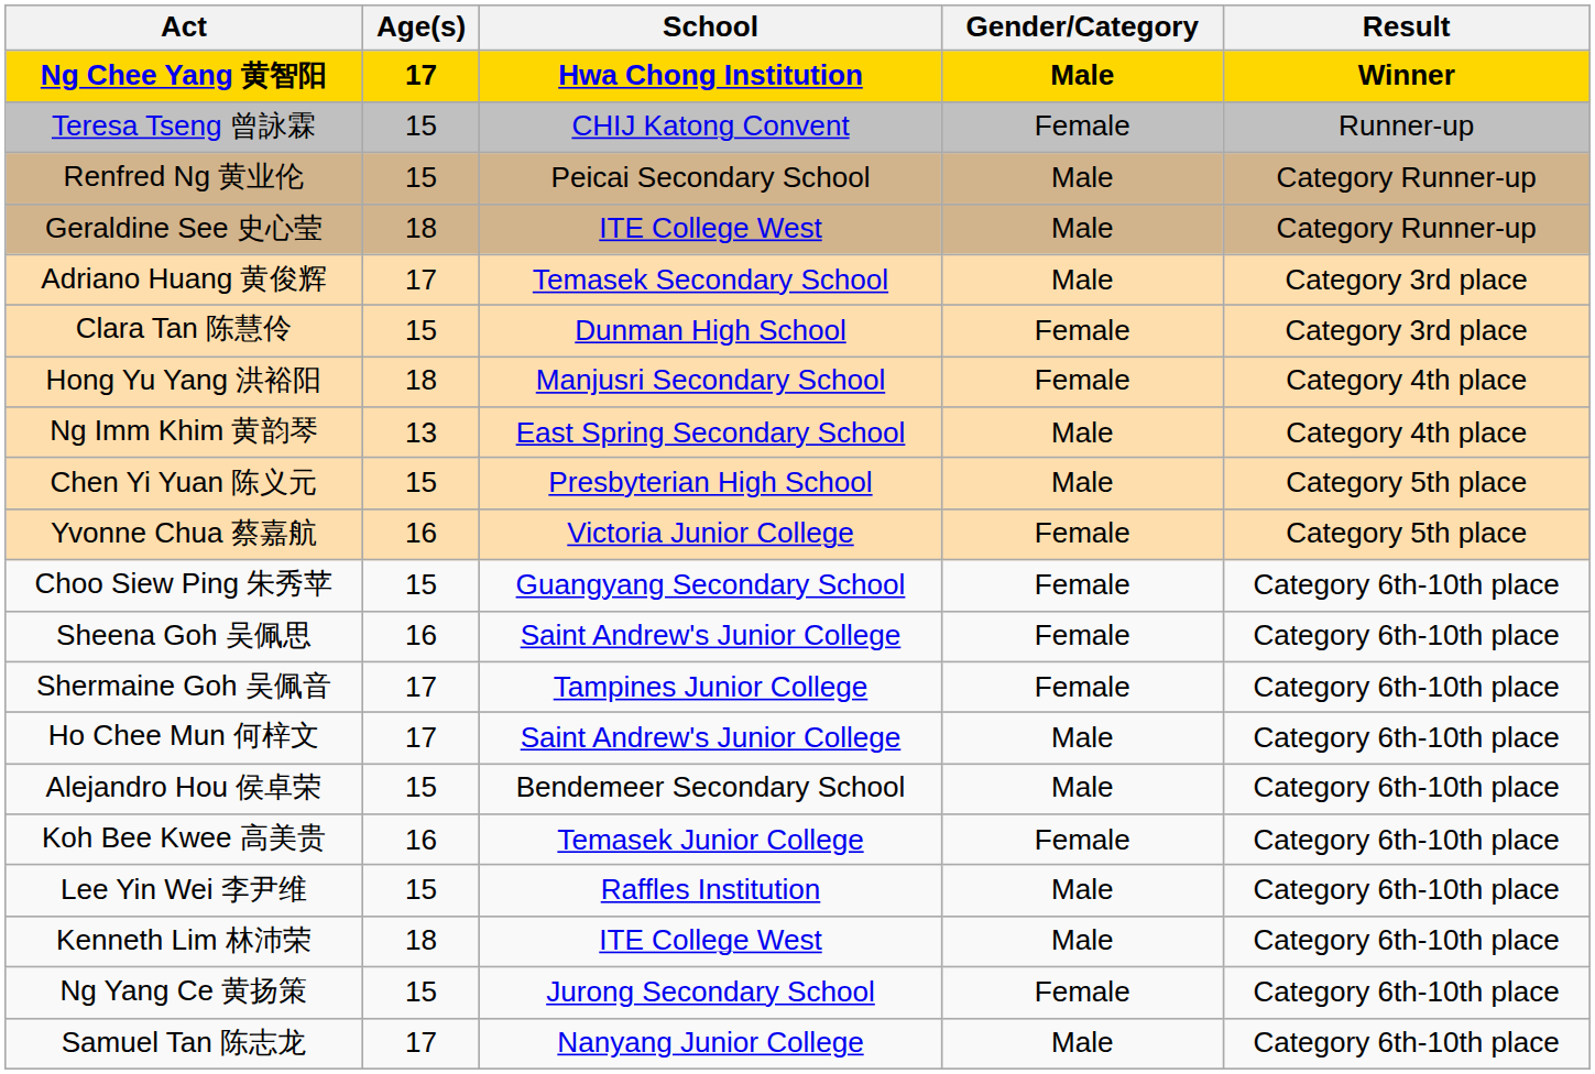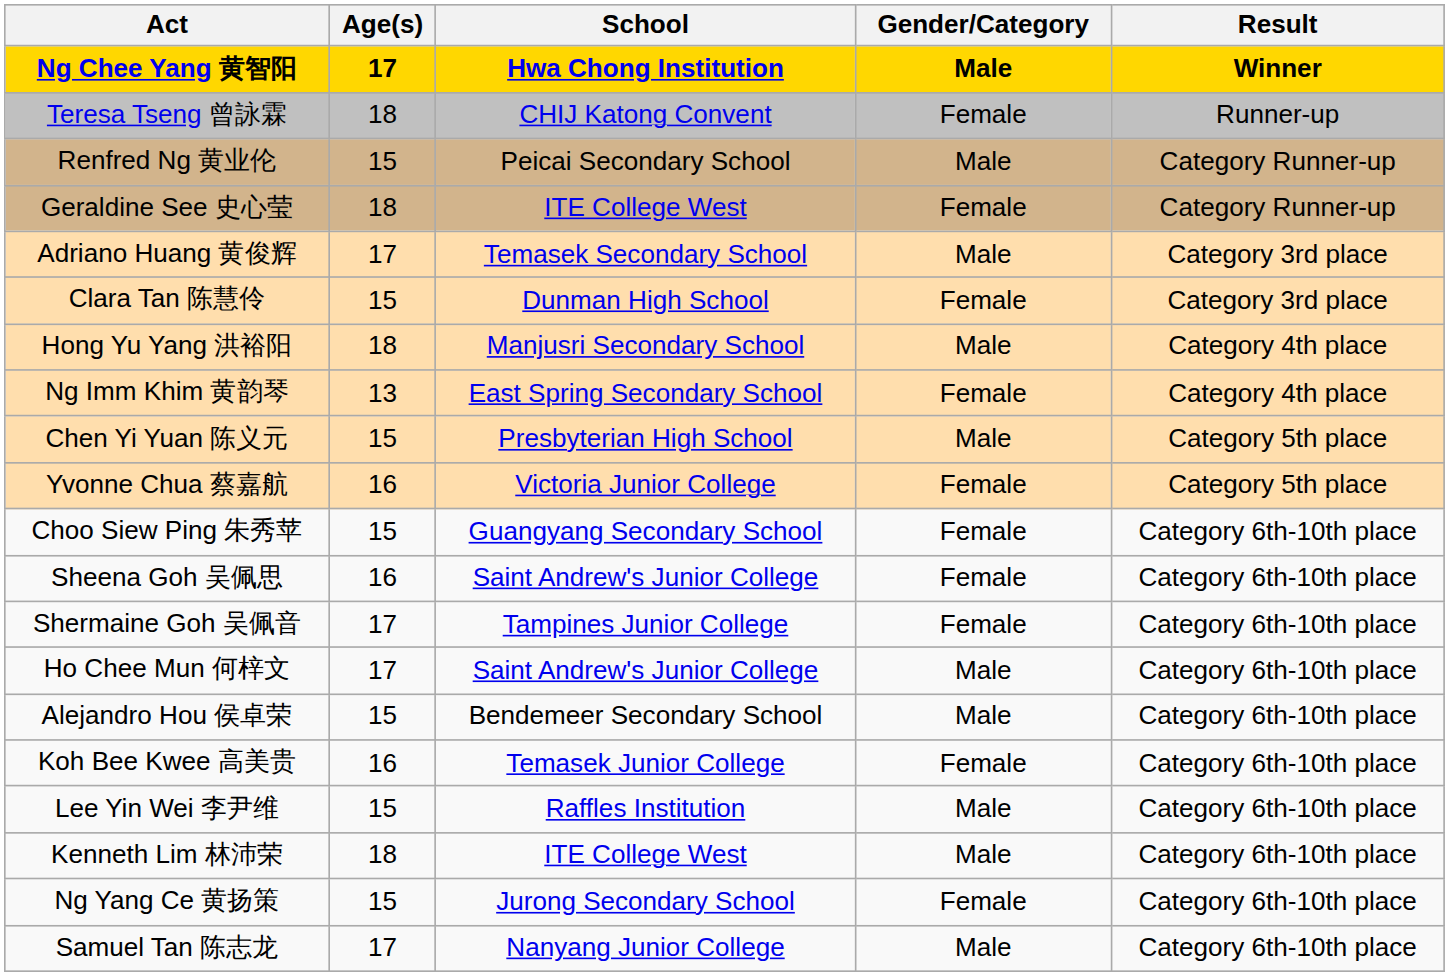Teresa Tseng 曾詠霖 | Age(s): 15 -> 18
Geraldine See 史心莹 | Gender/Category: Male -> Female
Hong Yu Yang 洪裕阳 | Gender/Category: Female -> Male
Ng Imm Khim 黄韵琴 | Gender/Category: Male -> Female
